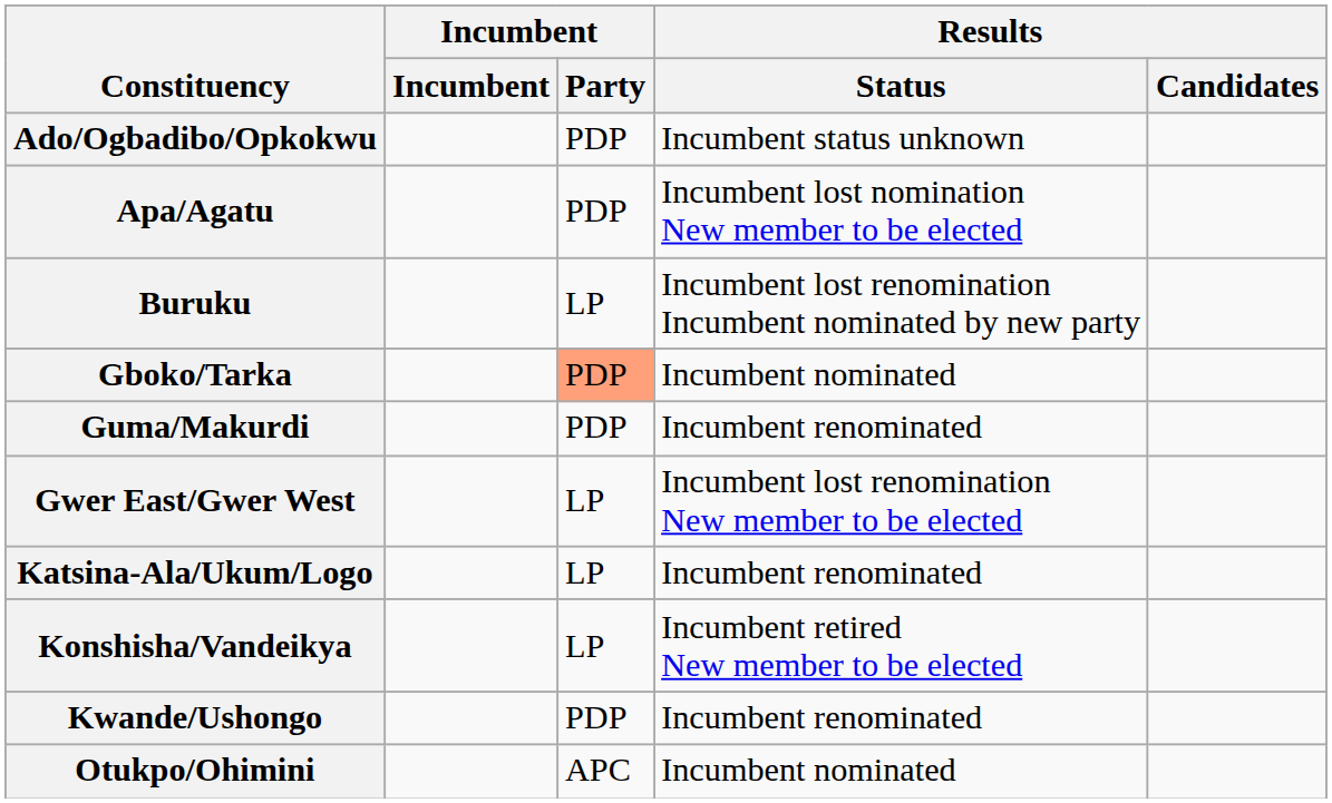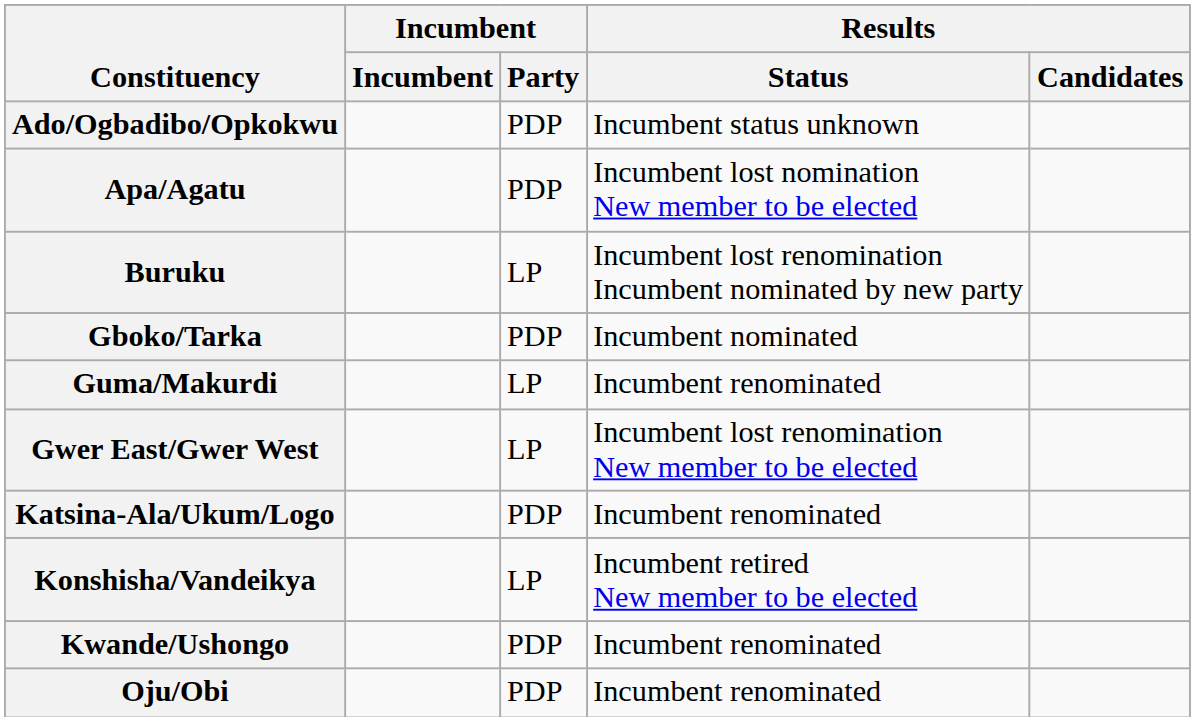Gboko/Tarka | Incumbent / Party: lightsalmon background -> no background
Guma/Makurdi | Incumbent / Party: PDP -> LP
Katsina-Ala/Ukum/Logo | Incumbent / Party: LP -> PDP
+ row: Oju/Obi | PDP | Incumbent renominated
- row: Otukpo/Ohimini | APC | Incumbent nominated
